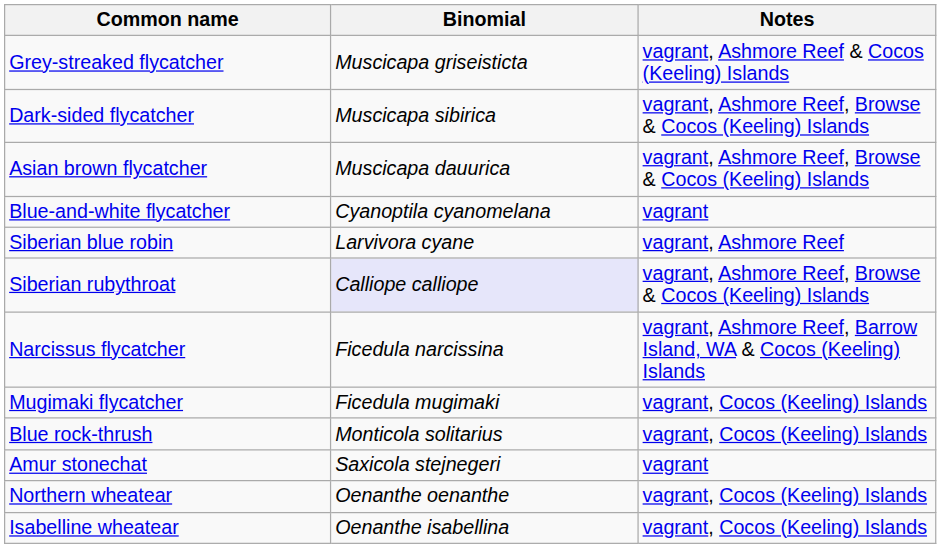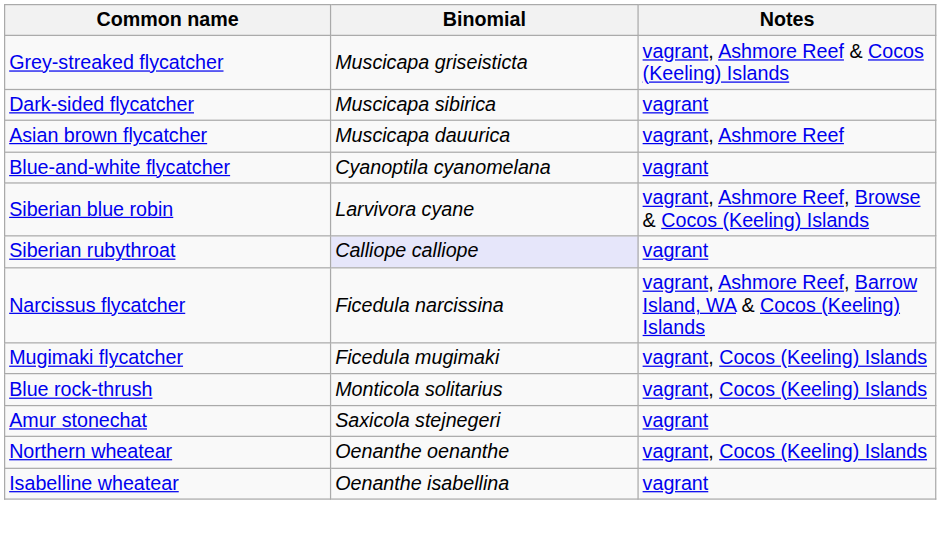Dark-sided flycatcher | Notes: vagrant, Ashmore Reef, Browse & Cocos (Keeling) Islands -> vagrant
Asian brown flycatcher | Notes: vagrant, Ashmore Reef, Browse & Cocos (Keeling) Islands -> vagrant, Ashmore Reef
Siberian blue robin | Notes: vagrant, Ashmore Reef -> vagrant, Ashmore Reef, Browse & Cocos (Keeling) Islands
Siberian rubythroat | Notes: vagrant, Ashmore Reef, Browse & Cocos (Keeling) Islands -> vagrant
Isabelline wheatear | Notes: vagrant, Cocos (Keeling) Islands -> vagrant
